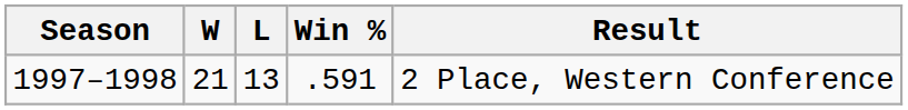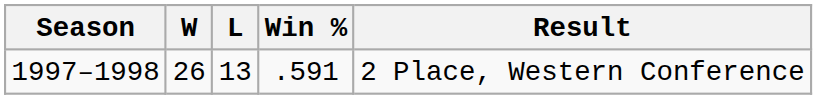1997–1998 | W: 21 -> 26
